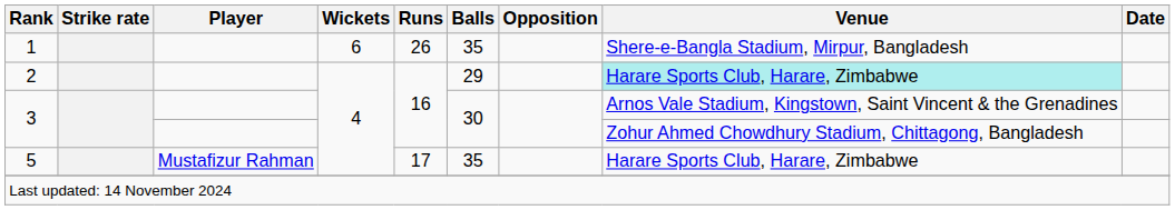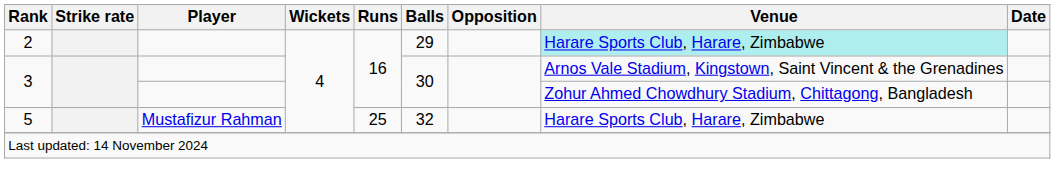- row: 1 | 6 | 26 | 35 | Shere-e-Bangla Stadium, Mirpur, Bangladesh
5 | Runs: 17 -> 25
5 | Balls: 35 -> 32
